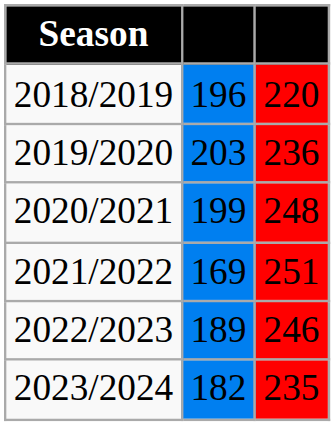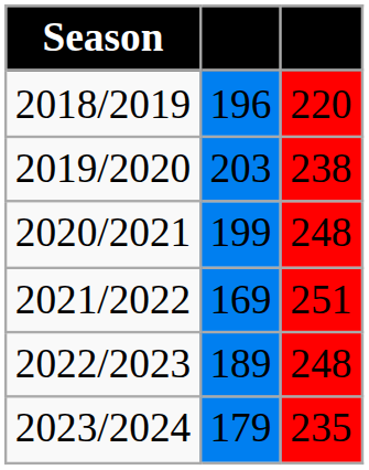2019/2020 | column 3: 236 -> 238
2022/2023 | column 3: 246 -> 248
2023/2024 | column 2: 182 -> 179
